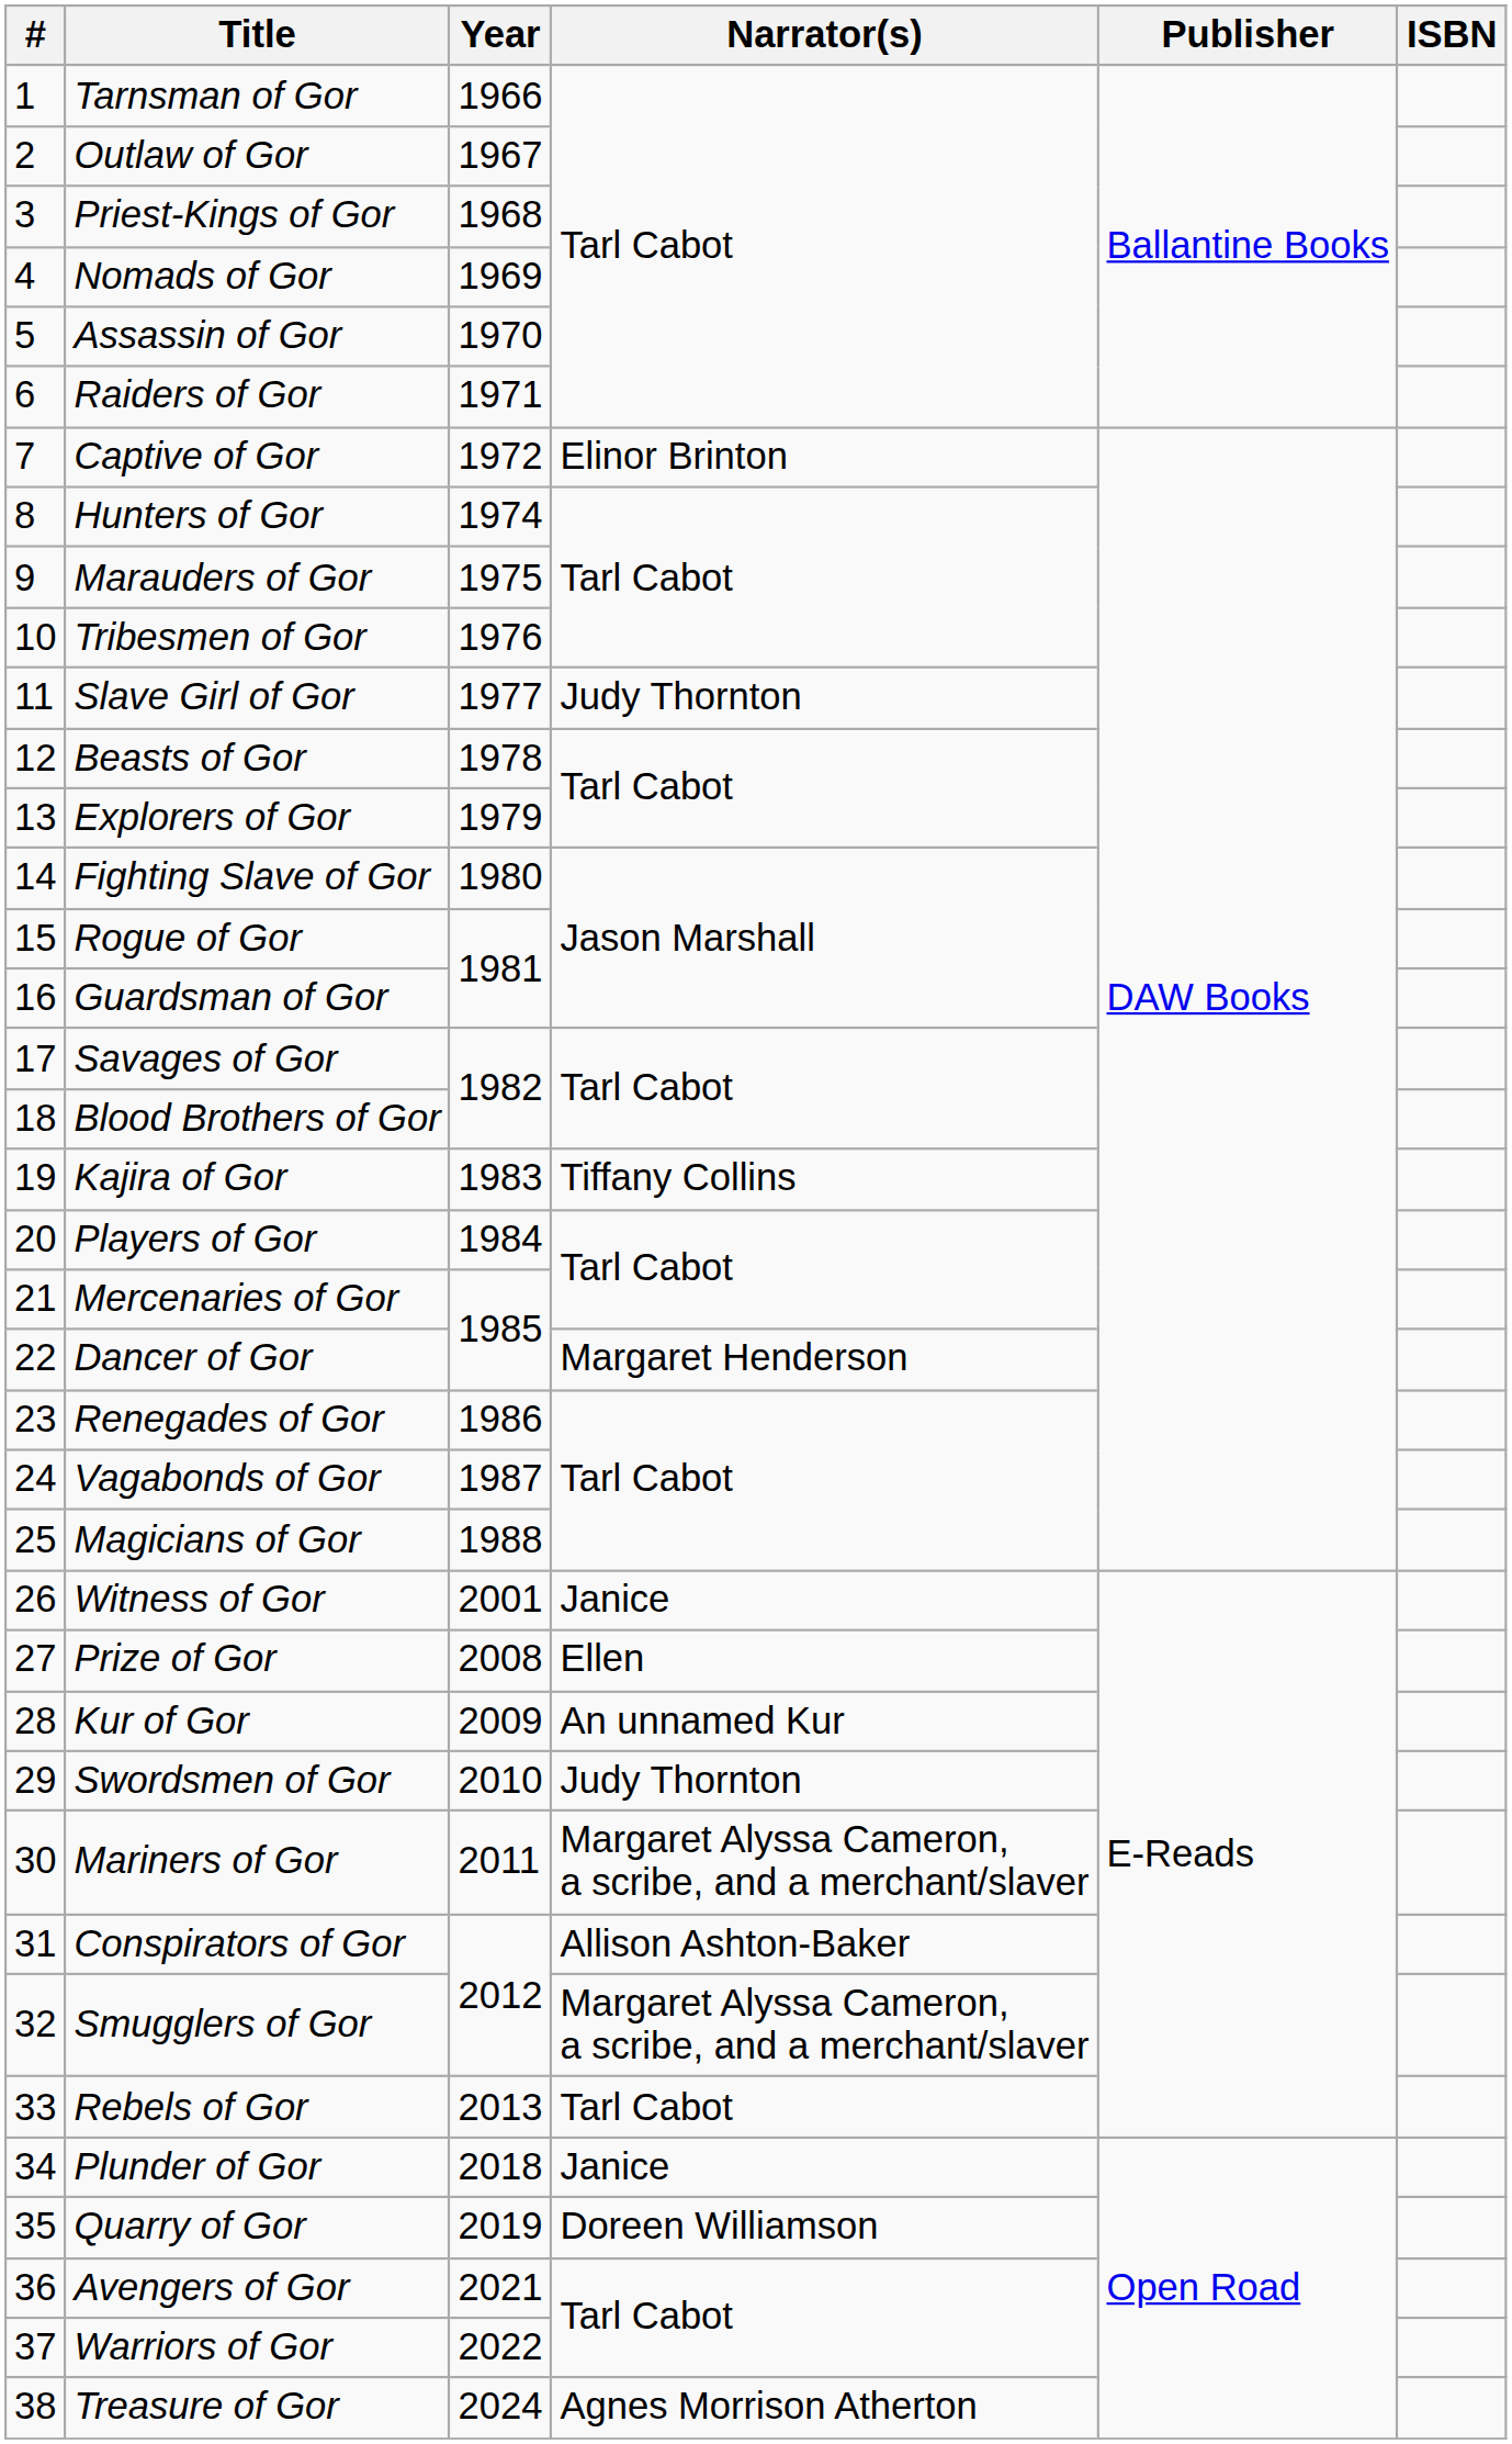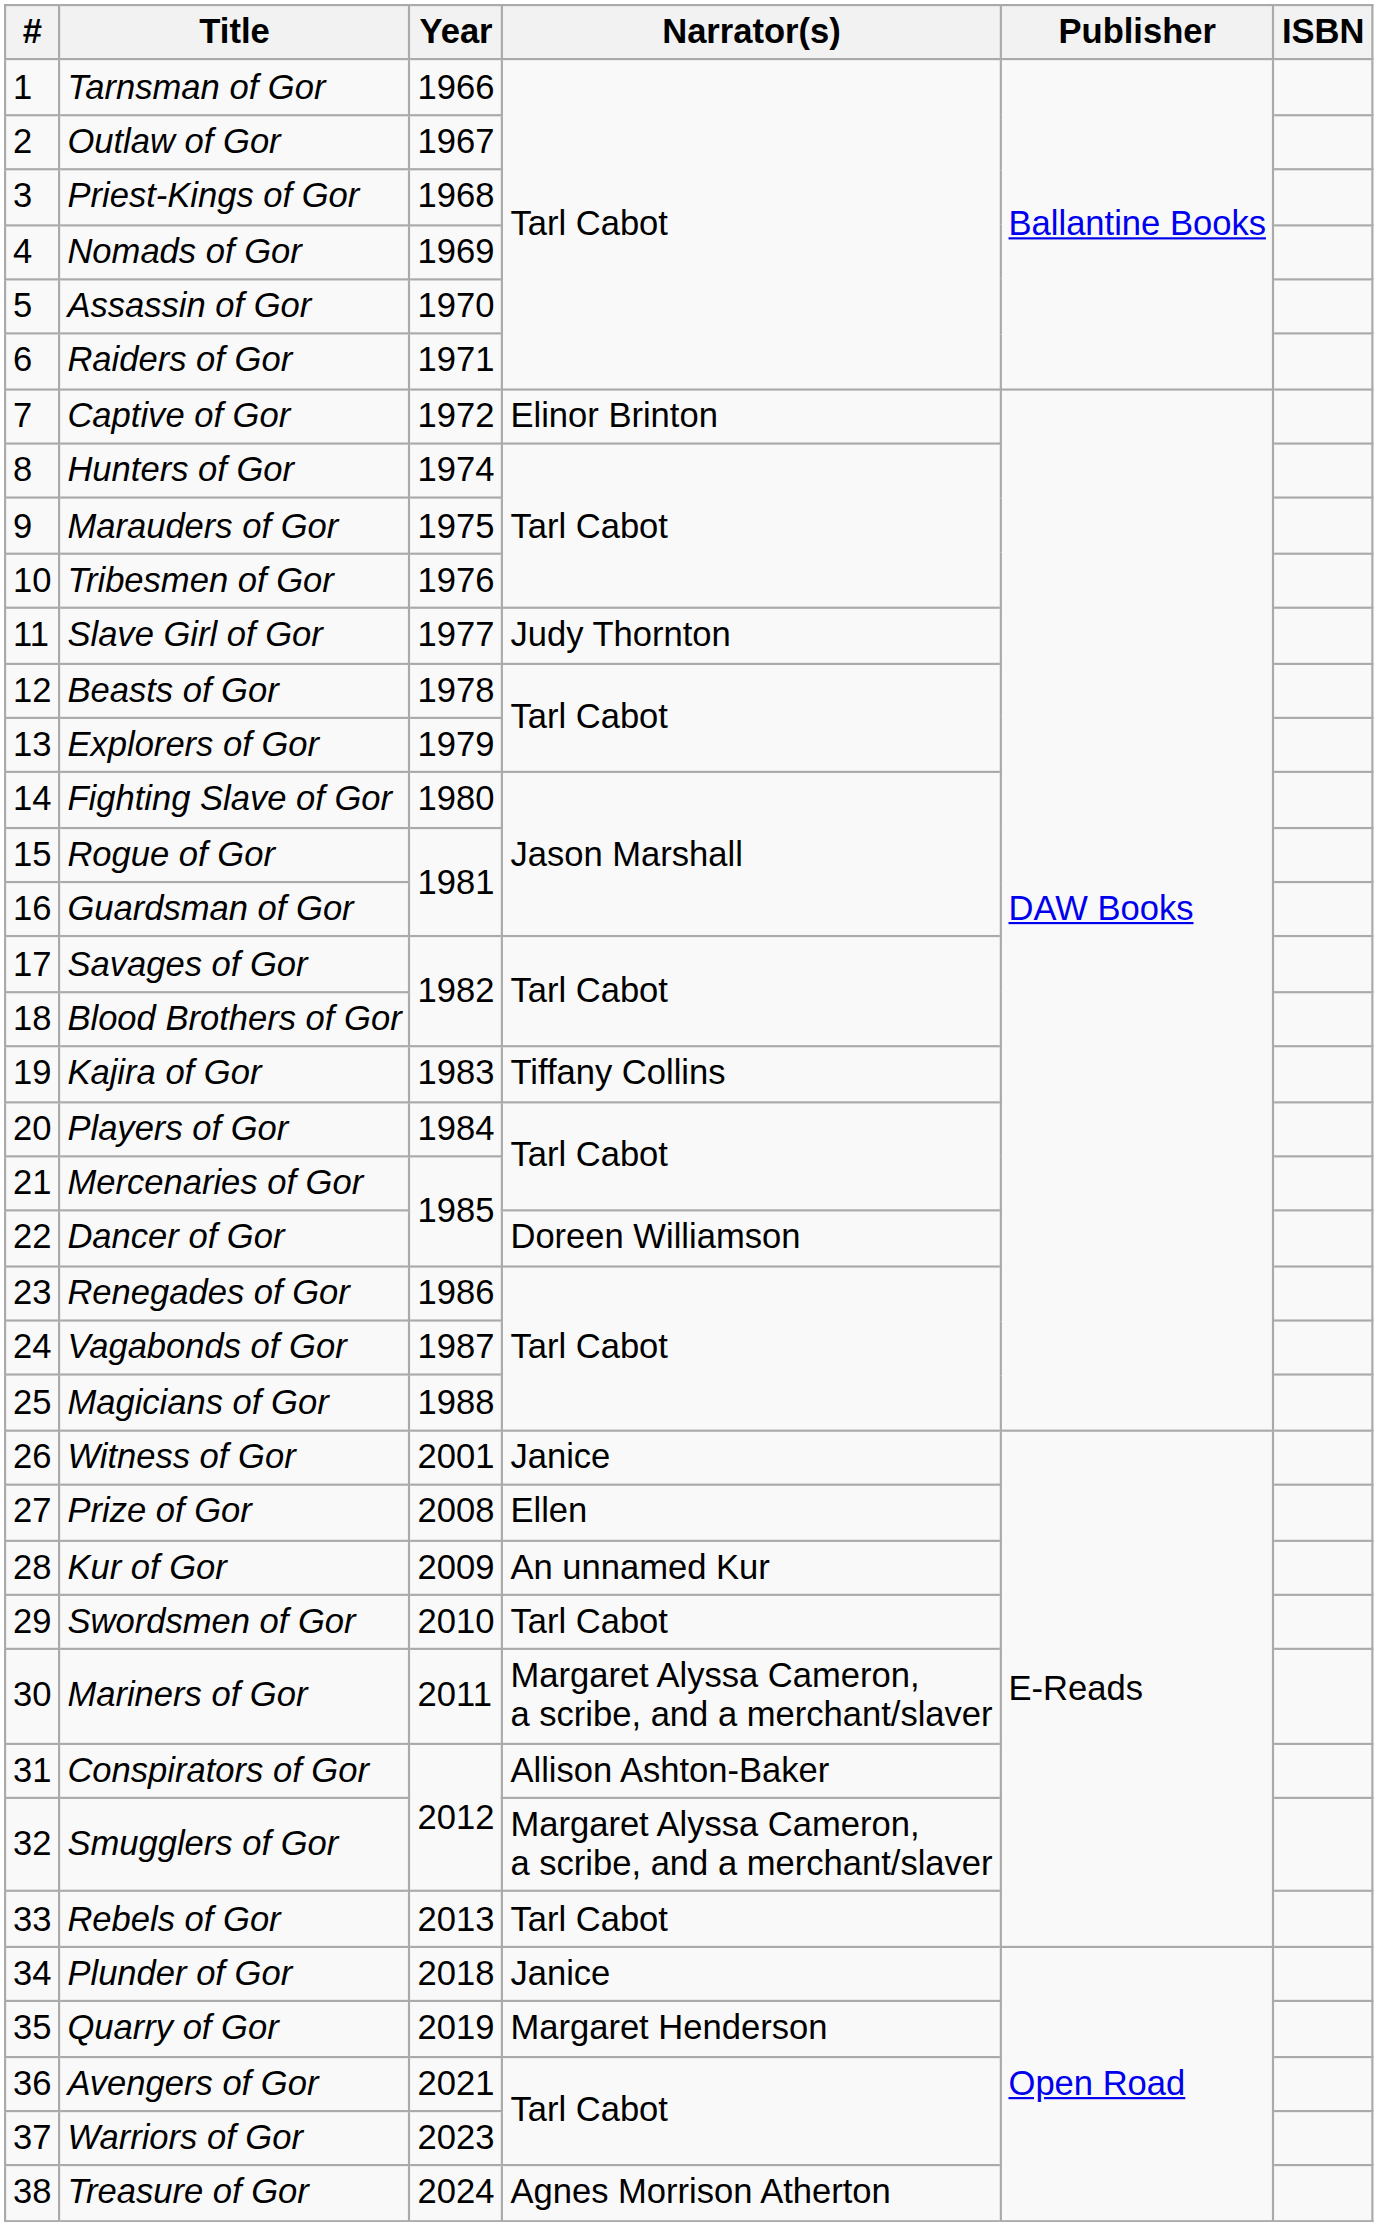Dancer of Gor | Narrator(s): Margaret Henderson -> Doreen Williamson
Swordsmen of Gor | Narrator(s): Judy Thornton -> Tarl Cabot
Quarry of Gor | Narrator(s): Doreen Williamson -> Margaret Henderson
Warriors of Gor | Year: 2022 -> 2023
